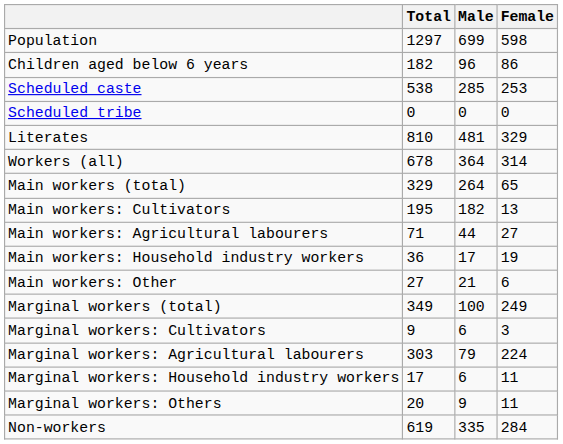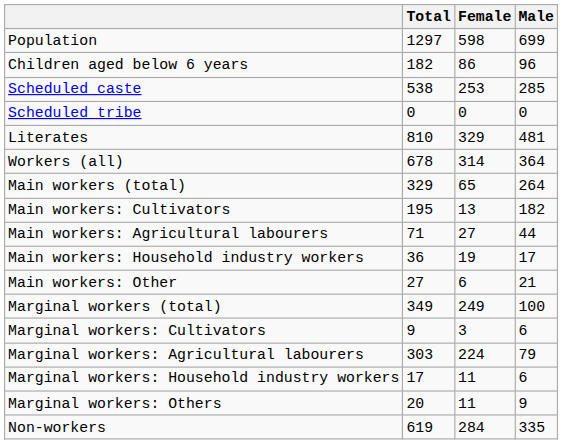columns swapped: Male <-> Female
